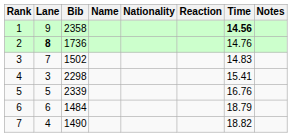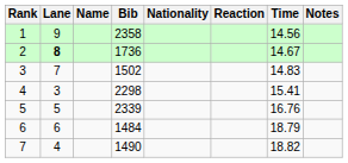columns swapped: Bib <-> Name
1 | Time: bold -> normal
2 | Time: 14.76 -> 14.67
